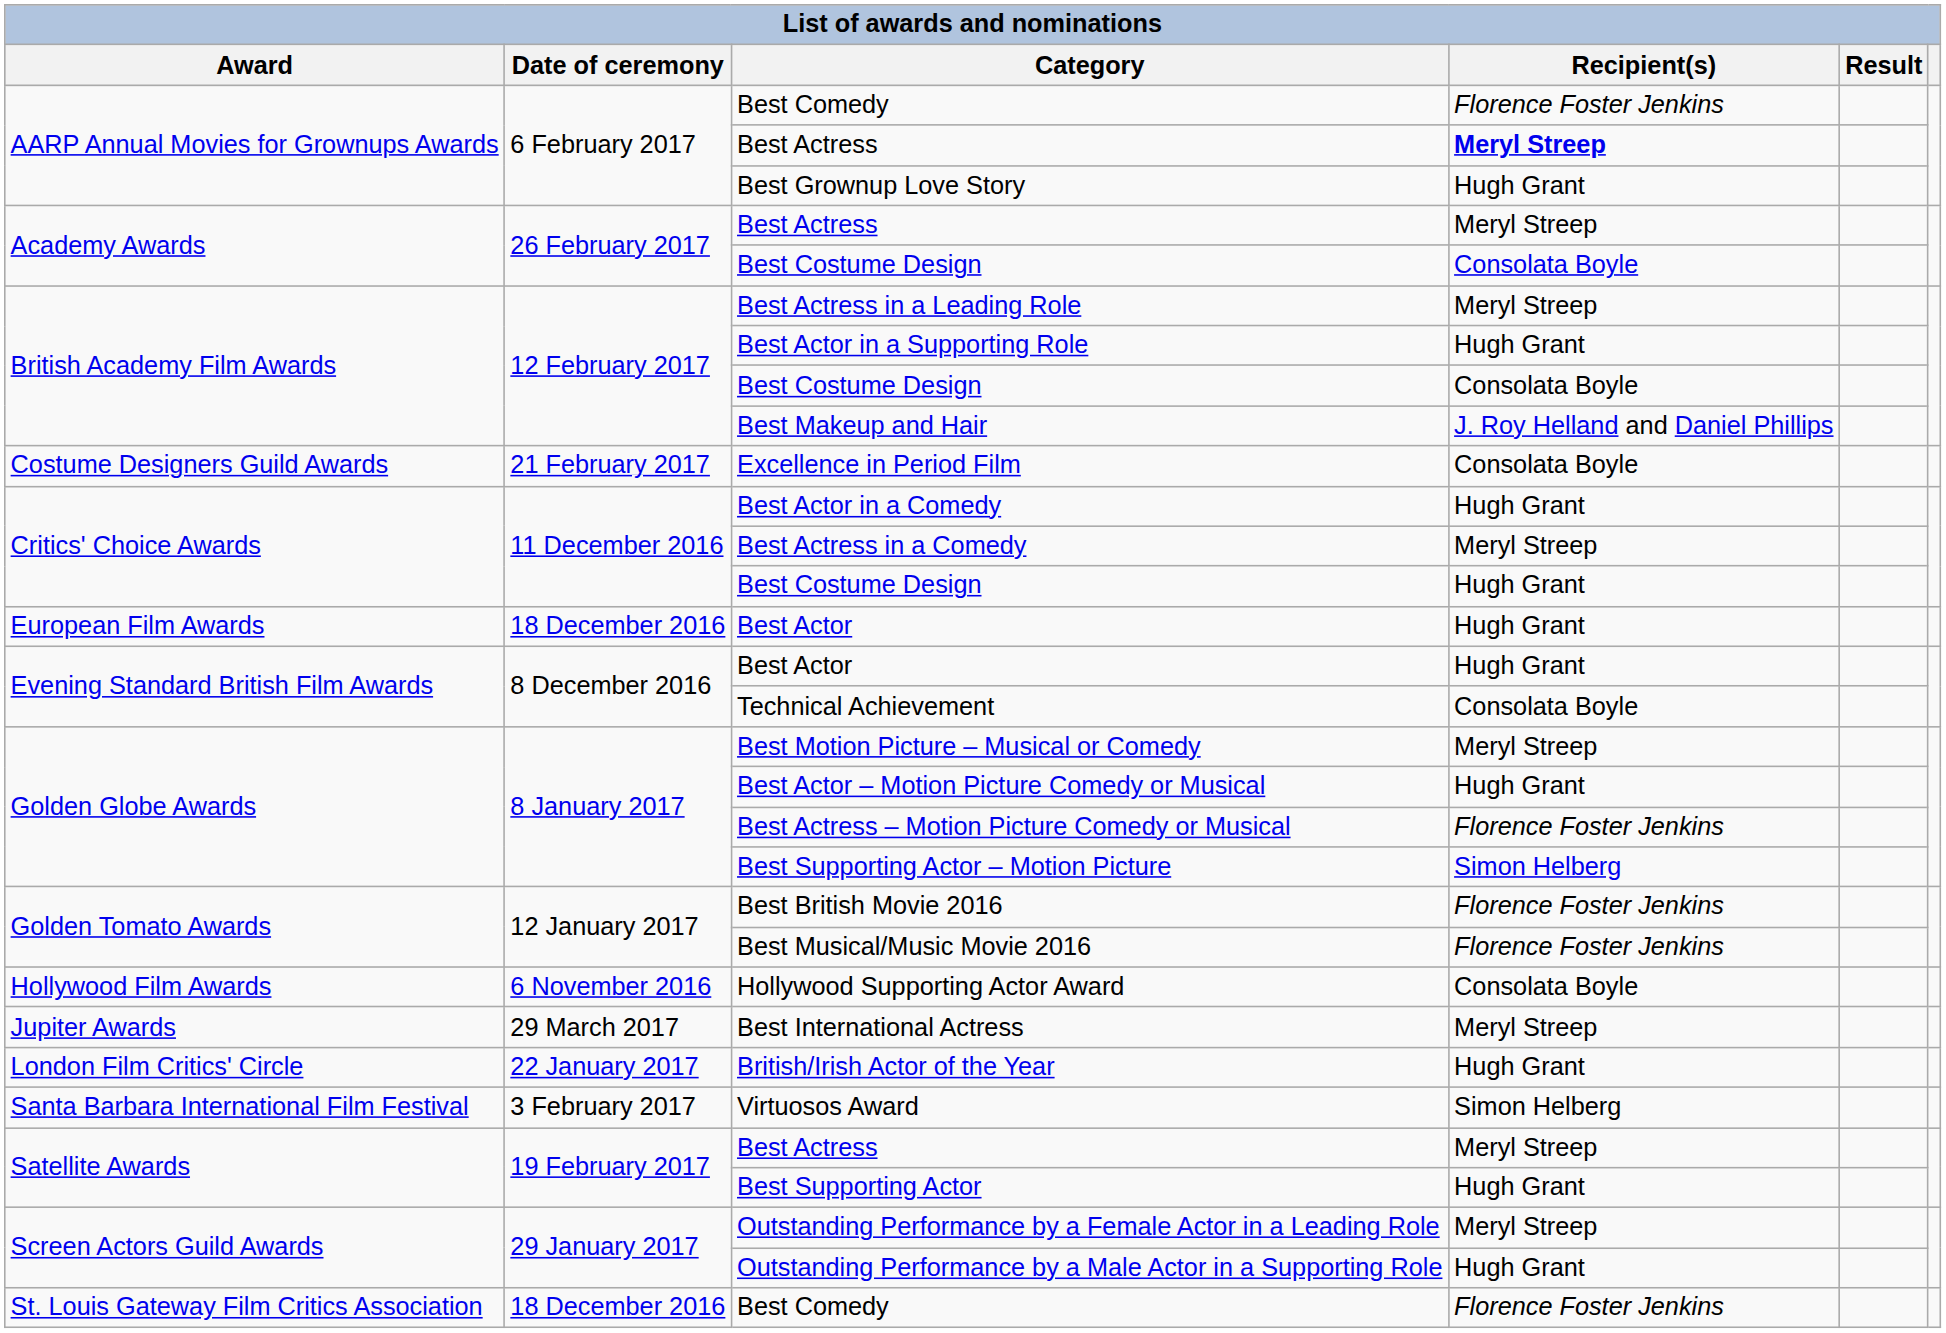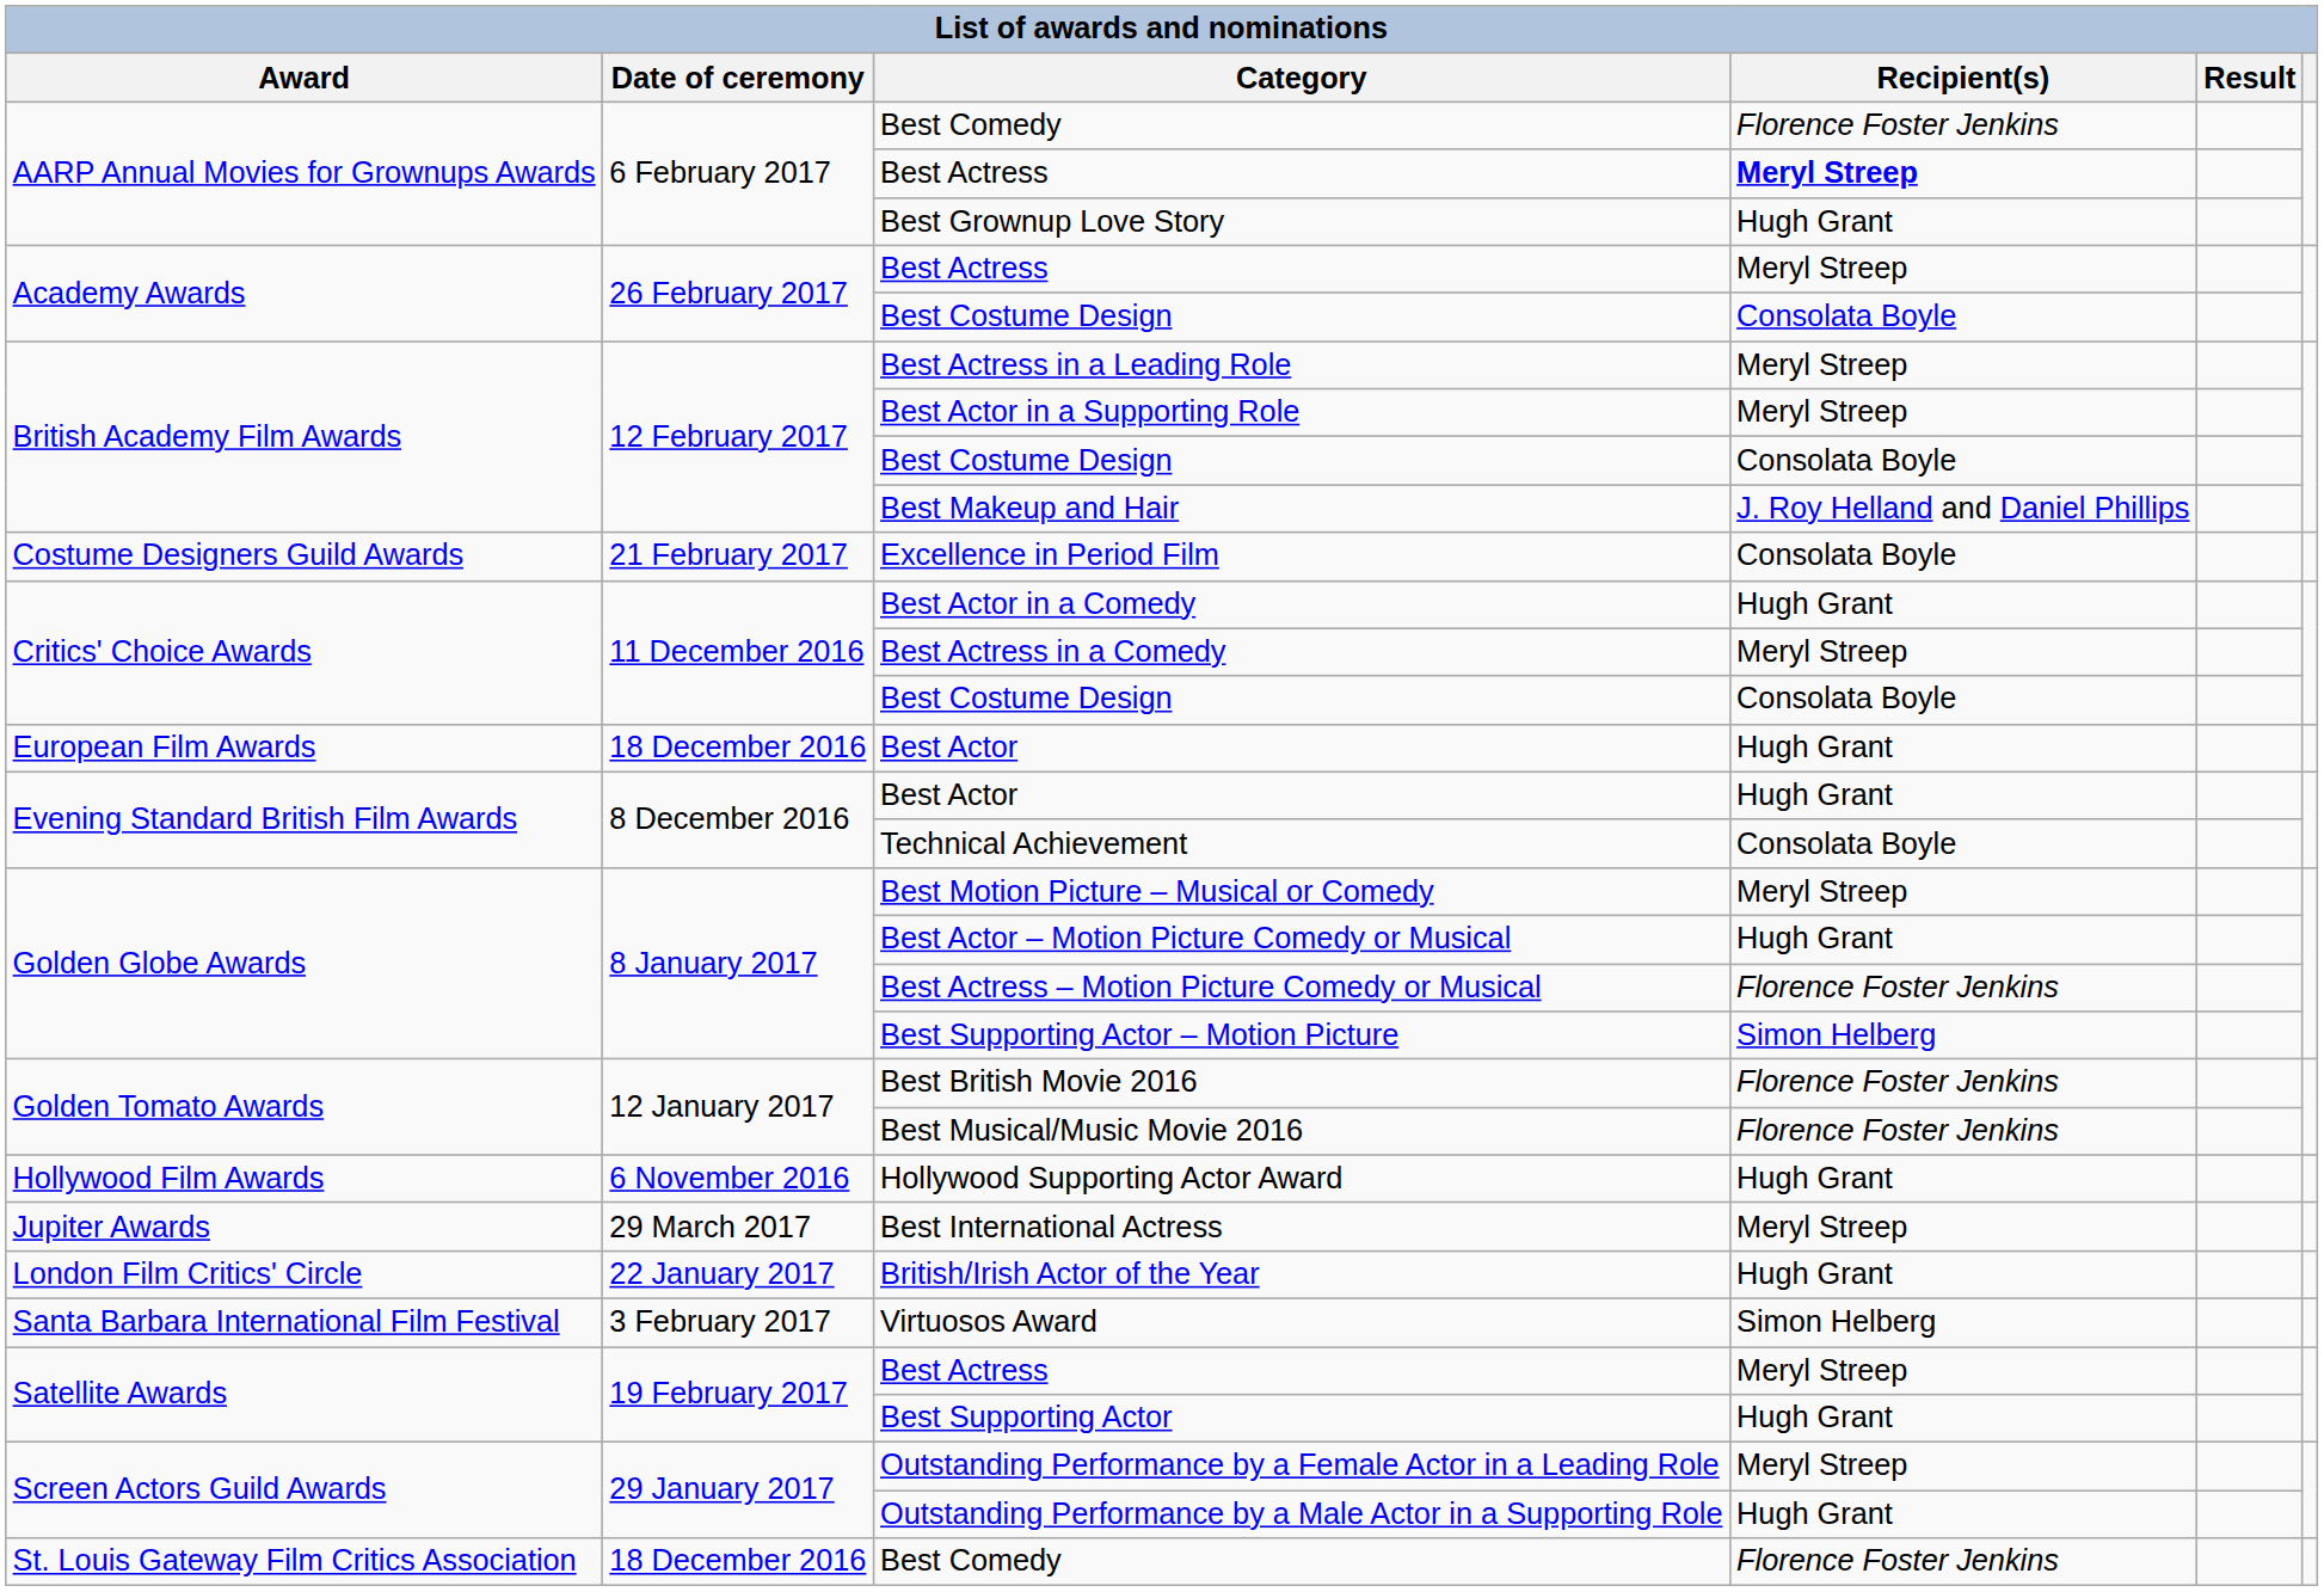Best Actor in a Supporting Role | Recipient(s): Hugh Grant -> Meryl Streep
Critics' Choice Awards / Best Costume Design | Recipient(s): Hugh Grant -> Consolata Boyle
Hollywood Supporting Actor Award | Recipient(s): Consolata Boyle -> Hugh Grant
